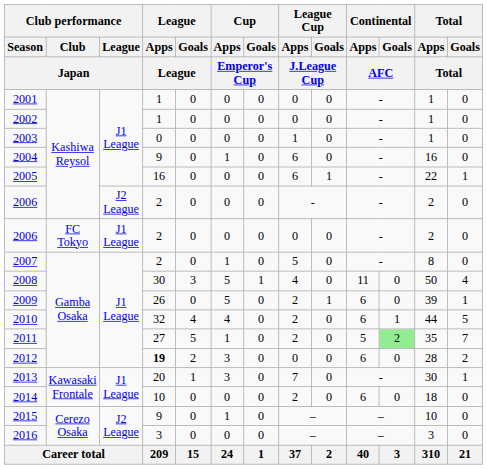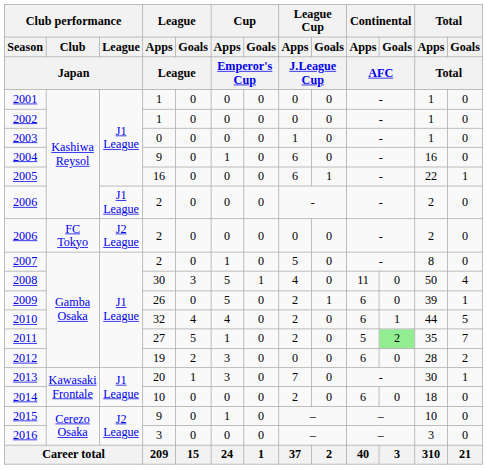2006 / Kashiwa Reysol | Club performance / League / Japan: J2 League -> J1 League
2006 / FC Tokyo | Club performance / League / Japan: J1 League -> J2 League
2012 | League / Apps / League: bold -> normal
